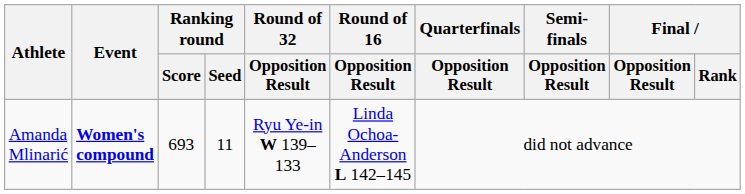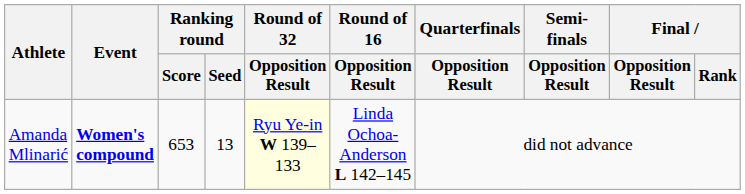Amanda Mlinarić | Ranking round / Score: 693 -> 653
Amanda Mlinarić | Ranking round / Seed: 11 -> 13
Amanda Mlinarić | Round of 32 / Opposition Result: no background -> lightyellow background
